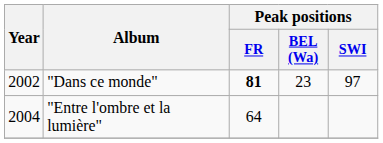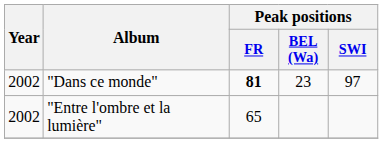"Entre l'ombre et la lumière" | Year: 2004 -> 2002
"Entre l'ombre et la lumière" | Peak positions / FR: 64 -> 65
